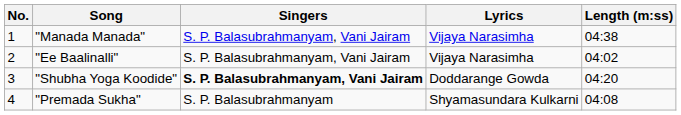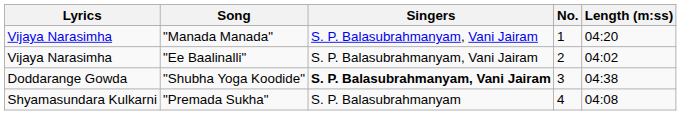columns swapped: No. <-> Lyrics
"Manada Manada" | Length (m:ss): 04:38 -> 04:20
"Shubha Yoga Koodide" | Length (m:ss): 04:20 -> 04:38
